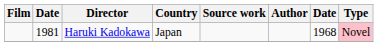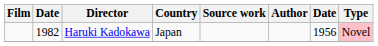Haruki Kadokawa | column 2: 1981 -> 1982
Haruki Kadokawa | column 7: 1968 -> 1956
